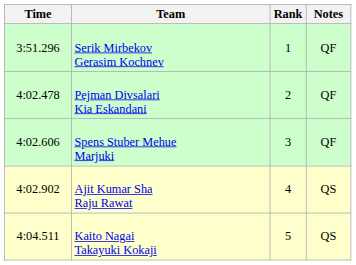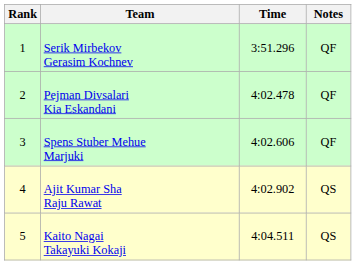columns swapped: Rank <-> Time
